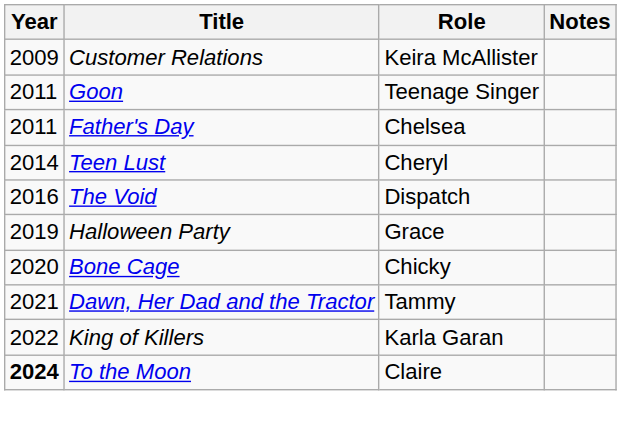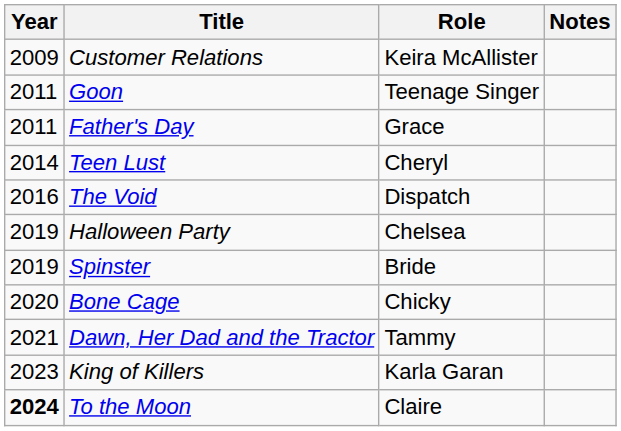Father's Day | Role: Chelsea -> Grace
Halloween Party | Role: Grace -> Chelsea
+ row: 2019 | Spinster | Bride
King of Killers | Year: 2022 -> 2023
